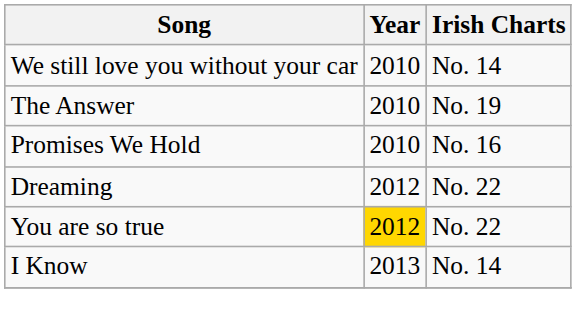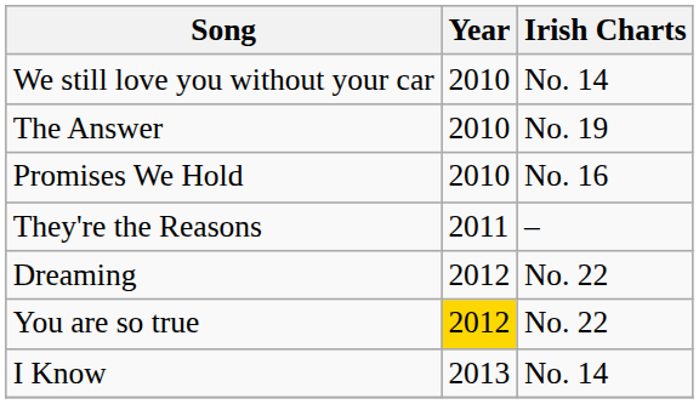+ row: They're the Reasons | 2011 | –
